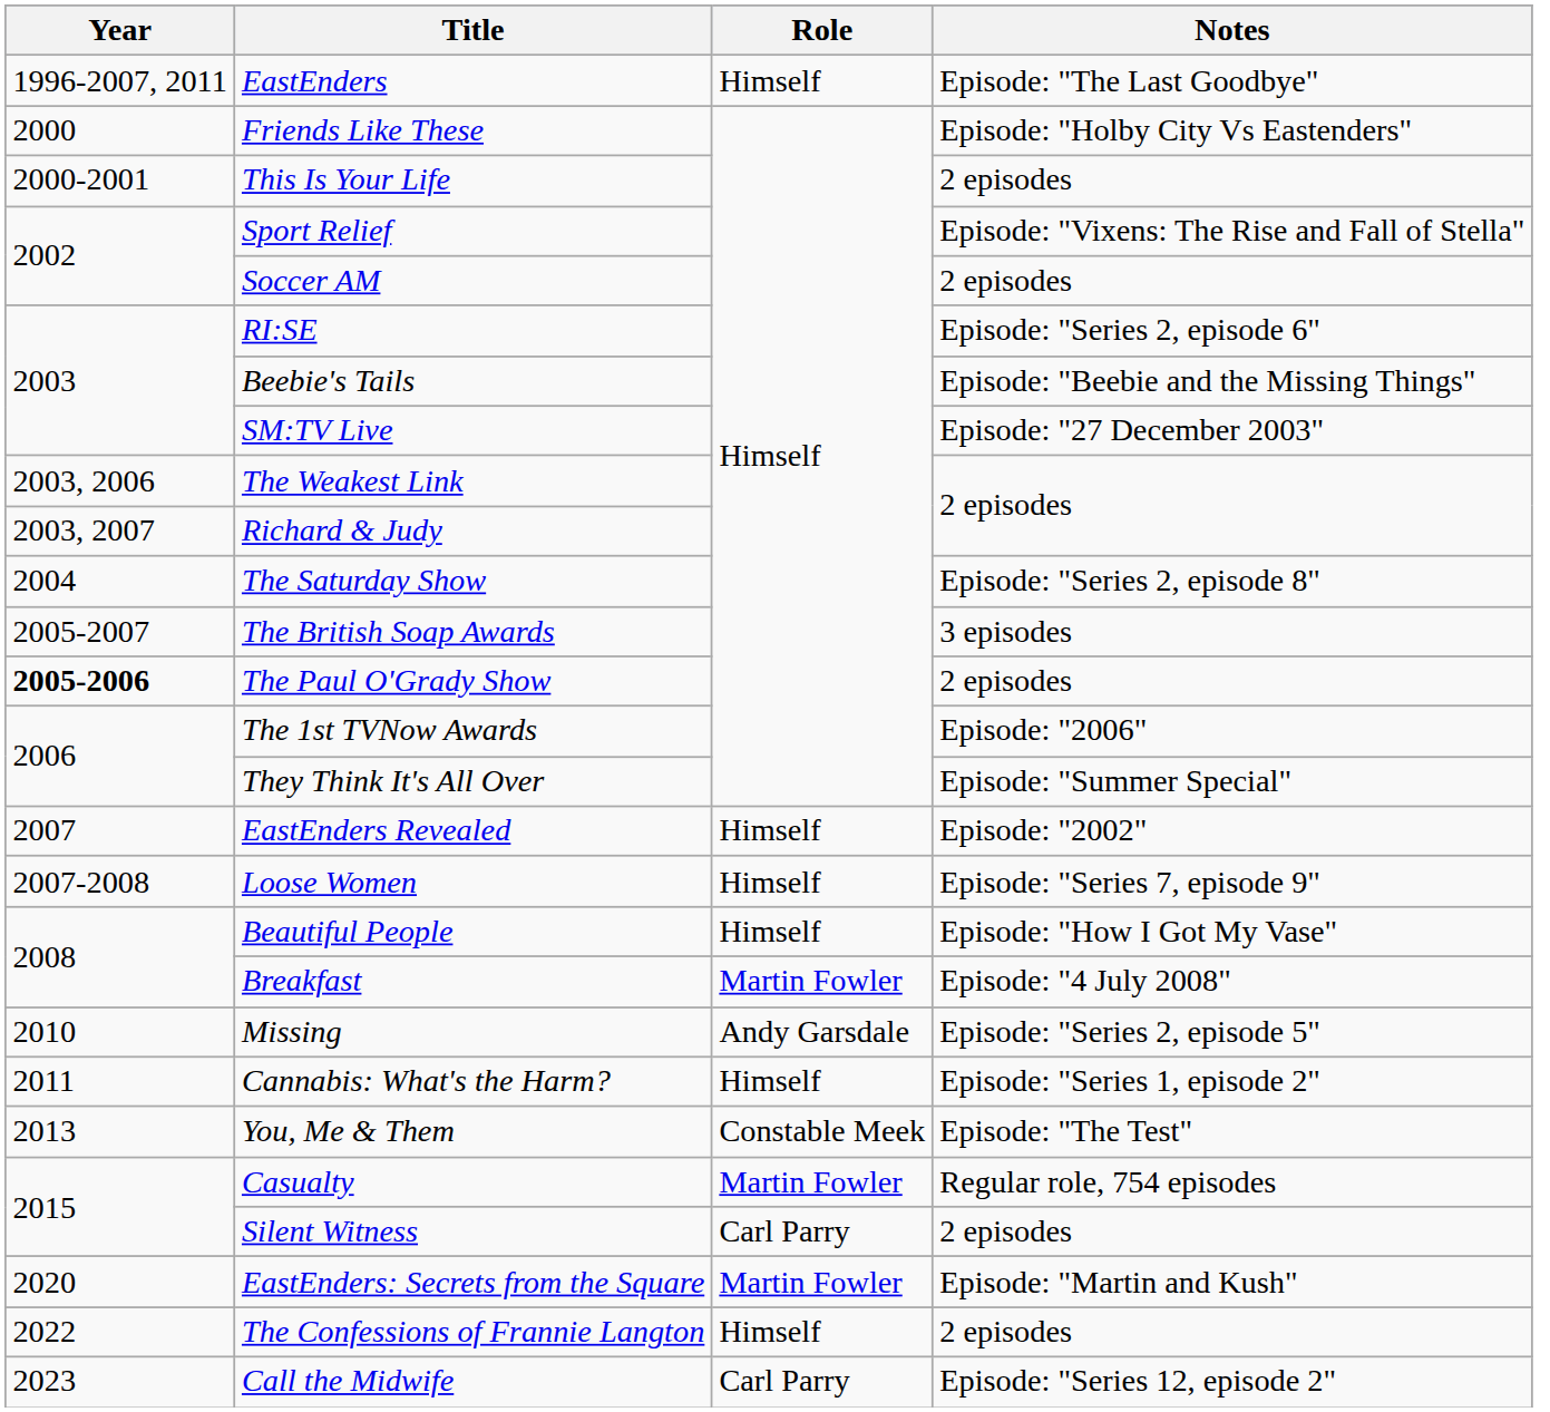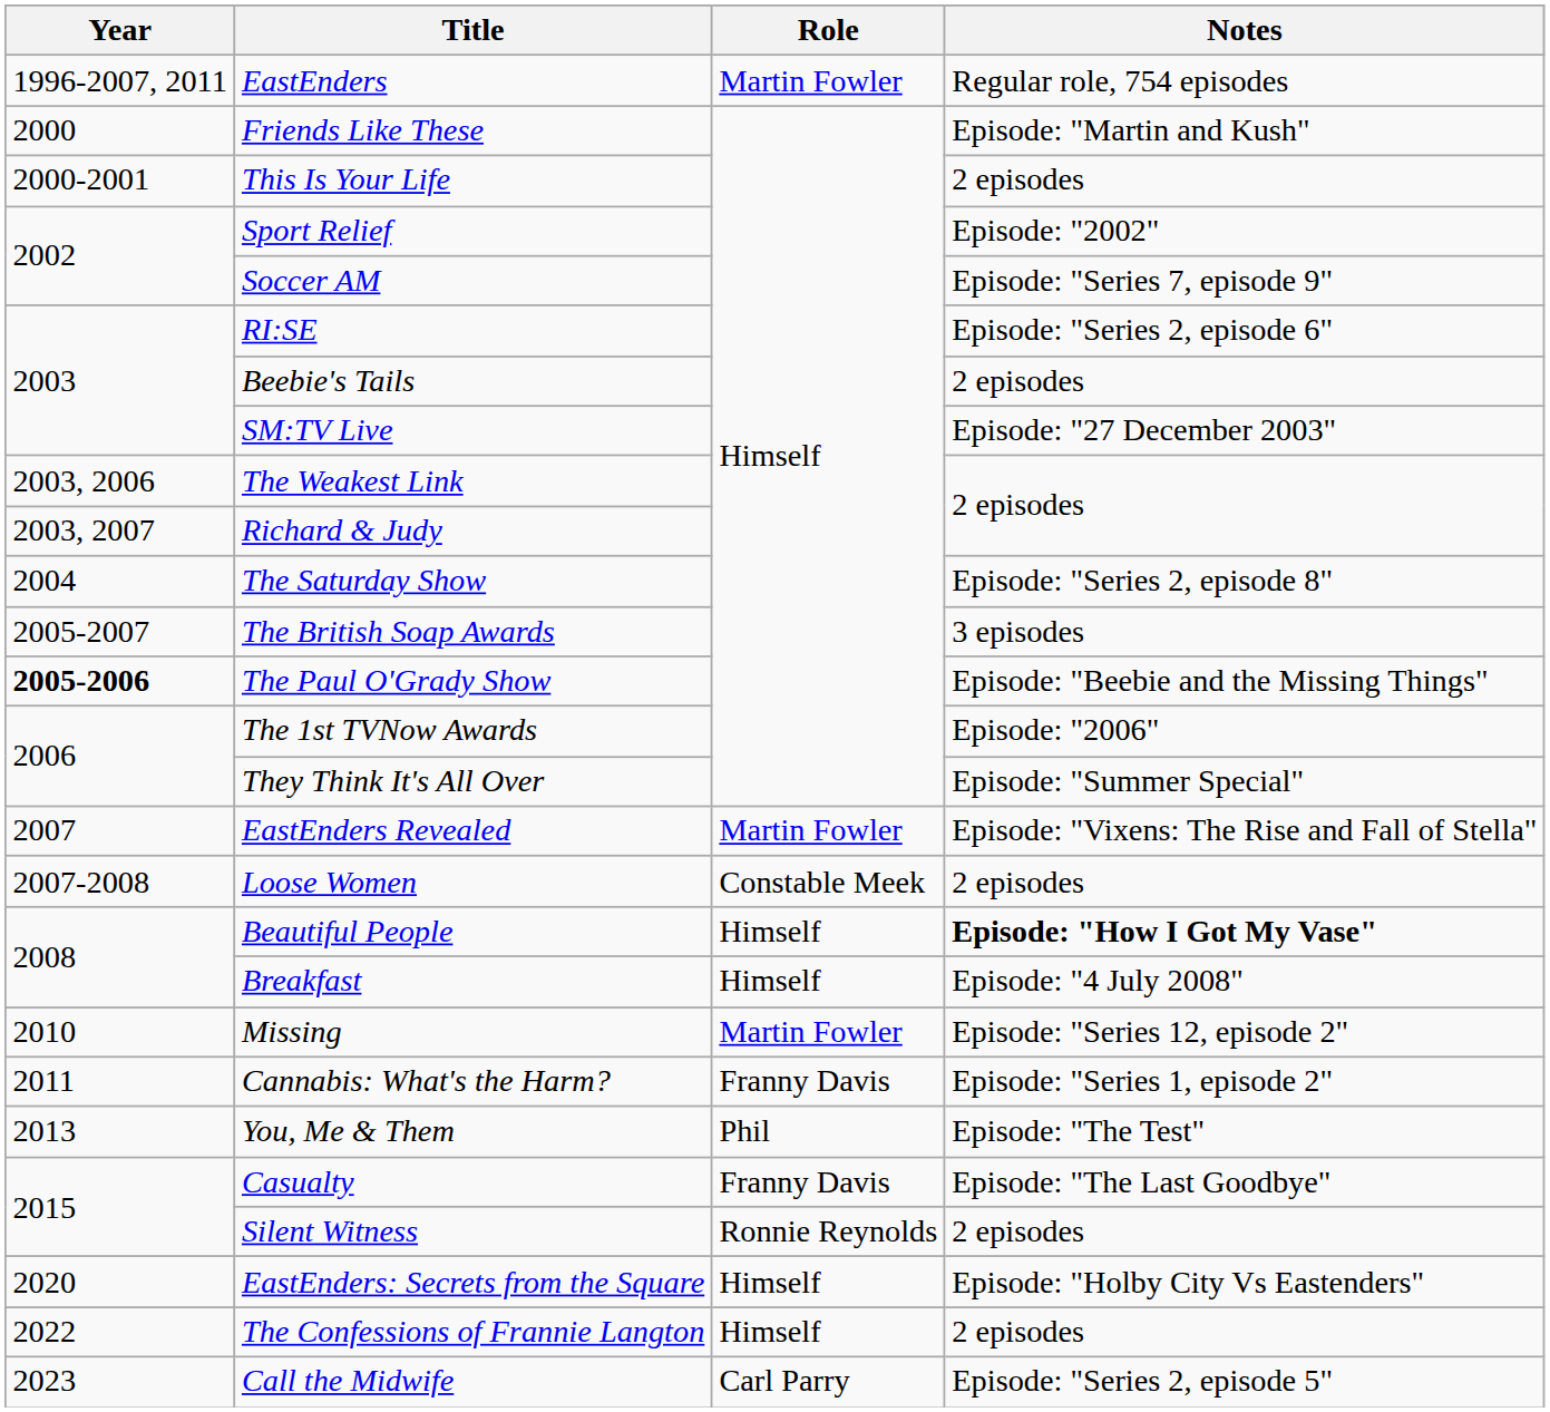EastEnders | Role: Himself -> Martin Fowler
EastEnders | Notes: Episode: "The Last Goodbye" -> Regular role, 754 episodes
Friends Like These | Notes: Episode: "Holby City Vs Eastenders" -> Episode: "Martin and Kush"
Sport Relief | Notes: Episode: "Vixens: The Rise and Fall of Stella" -> Episode: "2002"
Soccer AM | Notes: 2 episodes -> Episode: "Series 7, episode 9"
Beebie's Tails | Notes: Episode: "Beebie and the Missing Things" -> 2 episodes
The Paul O'Grady Show | Notes: 2 episodes -> Episode: "Beebie and the Missing Things"
EastEnders Revealed | Role: Himself -> Martin Fowler
EastEnders Revealed | Notes: Episode: "2002" -> Episode: "Vixens: The Rise and Fall of Stella"
Loose Women | Role: Himself -> Constable Meek
Loose Women | Notes: Episode: "Series 7, episode 9" -> 2 episodes
Beautiful People | Notes: normal -> bold
Breakfast | Role: Martin Fowler -> Himself
Missing | Role: Andy Garsdale -> Martin Fowler
Missing | Notes: Episode: "Series 2, episode 5" -> Episode: "Series 12, episode 2"
Cannabis: What's the Harm? | Role: Himself -> Franny Davis
You, Me & Them | Role: Constable Meek -> Phil
Casualty | Role: Martin Fowler -> Franny Davis
Casualty | Notes: Regular role, 754 episodes -> Episode: "The Last Goodbye"
Silent Witness | Role: Carl Parry -> Ronnie Reynolds
EastEnders: Secrets from the Square | Role: Martin Fowler -> Himself
EastEnders: Secrets from the Square | Notes: Episode: "Martin and Kush" -> Episode: "Holby City Vs Eastenders"
Call the Midwife | Notes: Episode: "Series 12, episode 2" -> Episode: "Series 2, episode 5"
